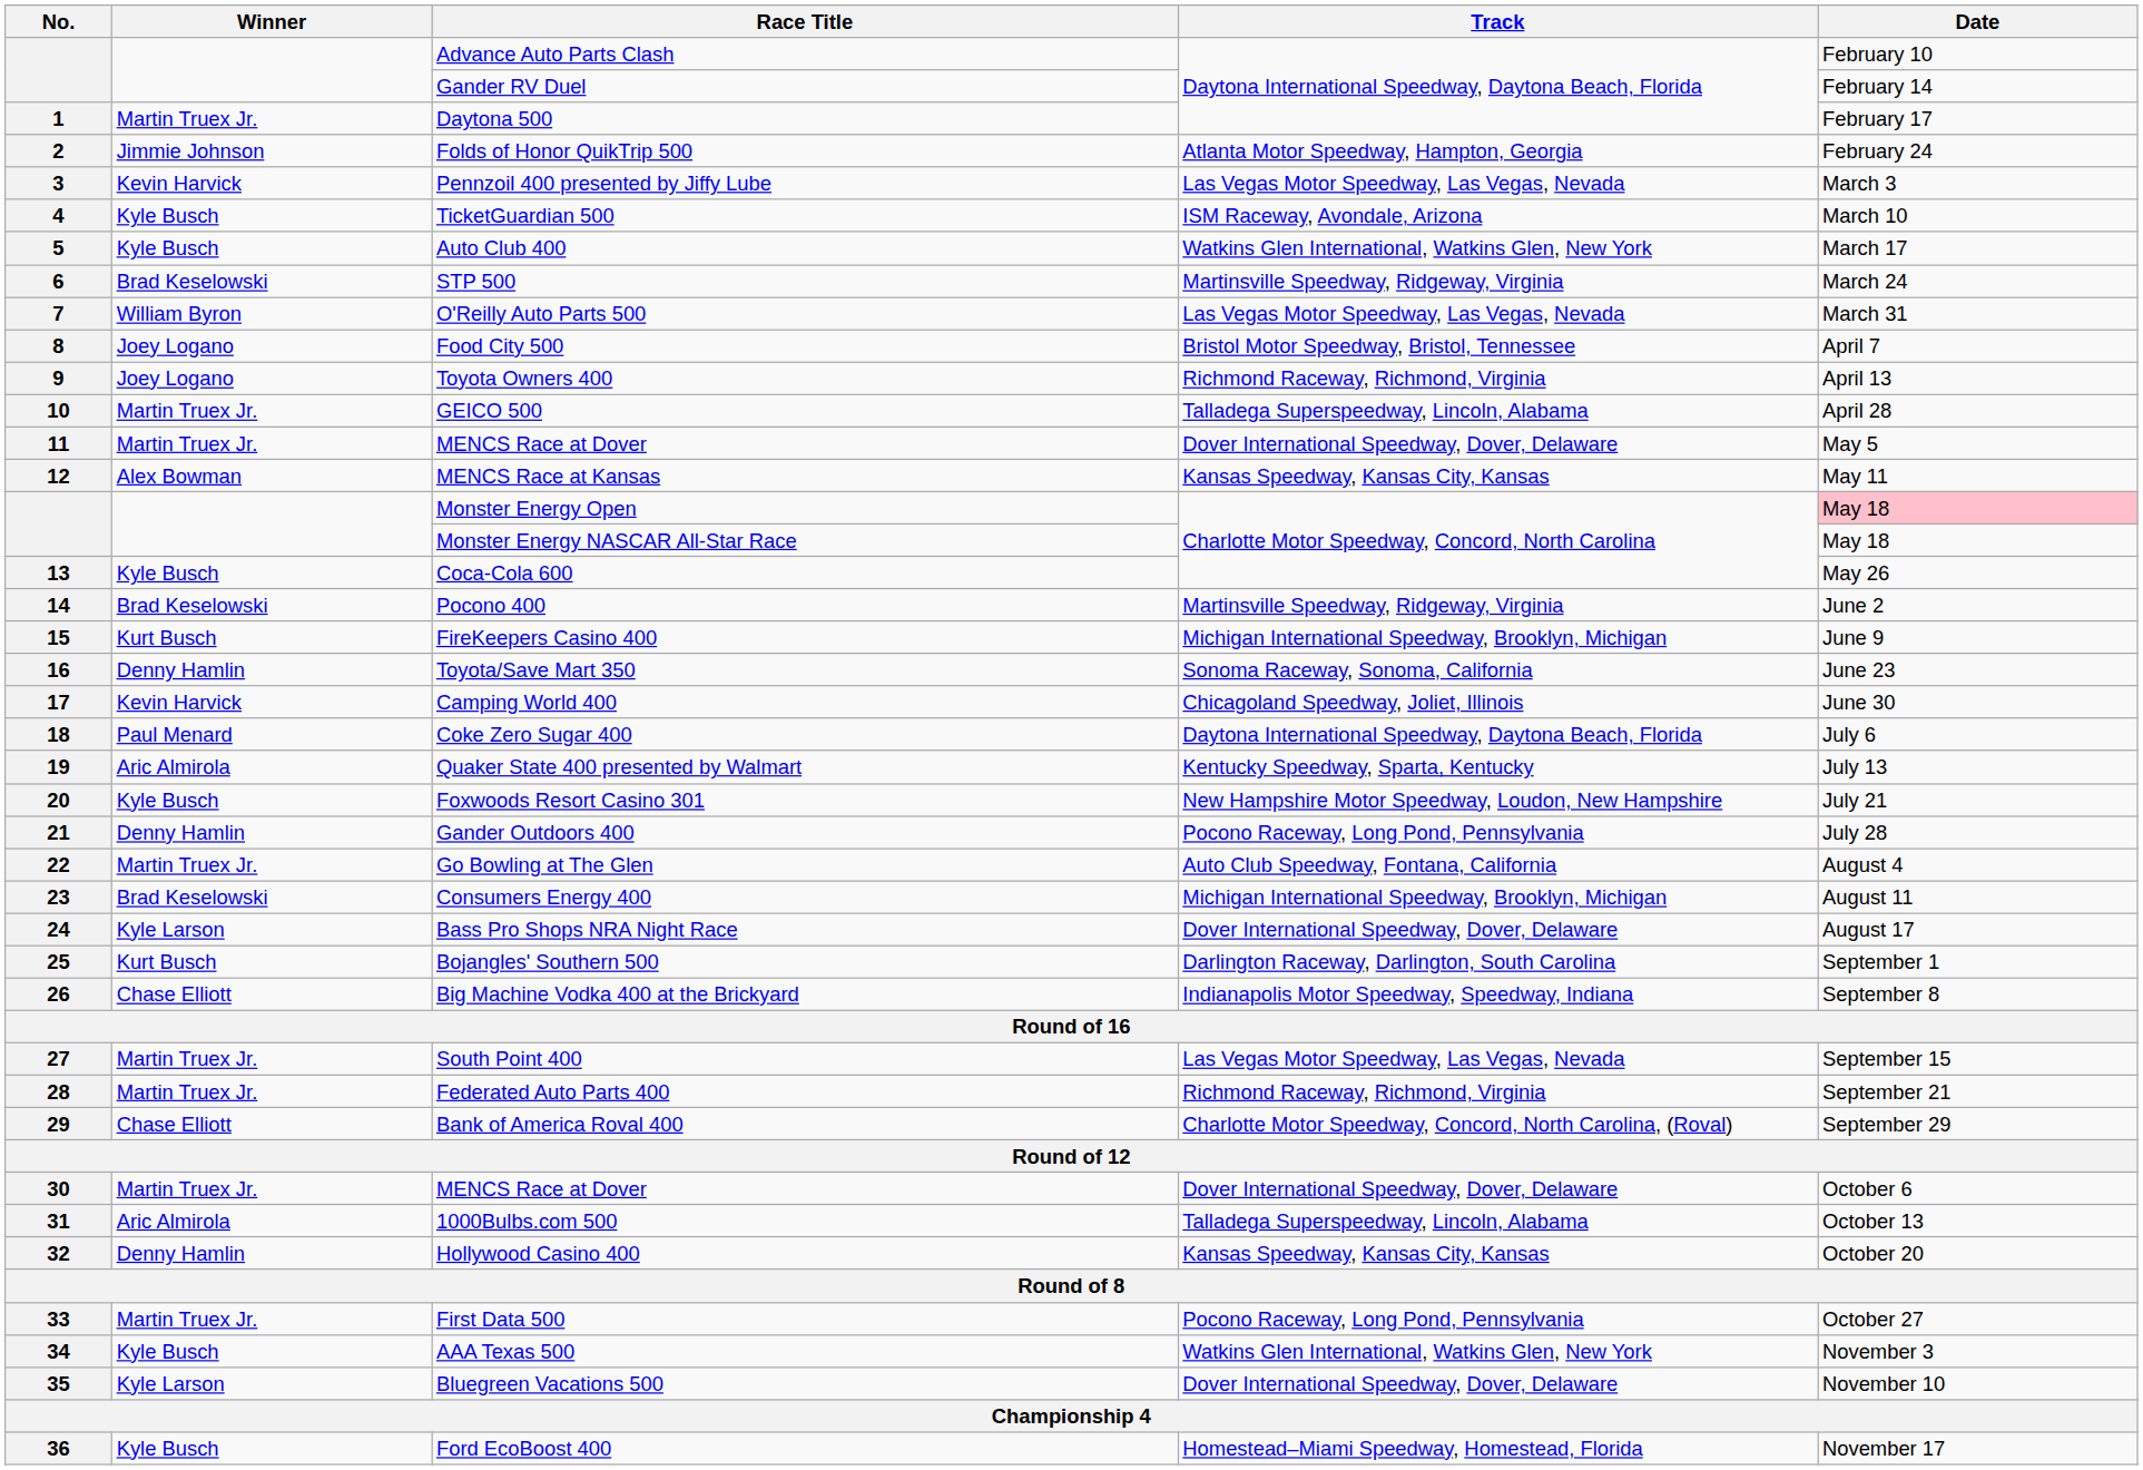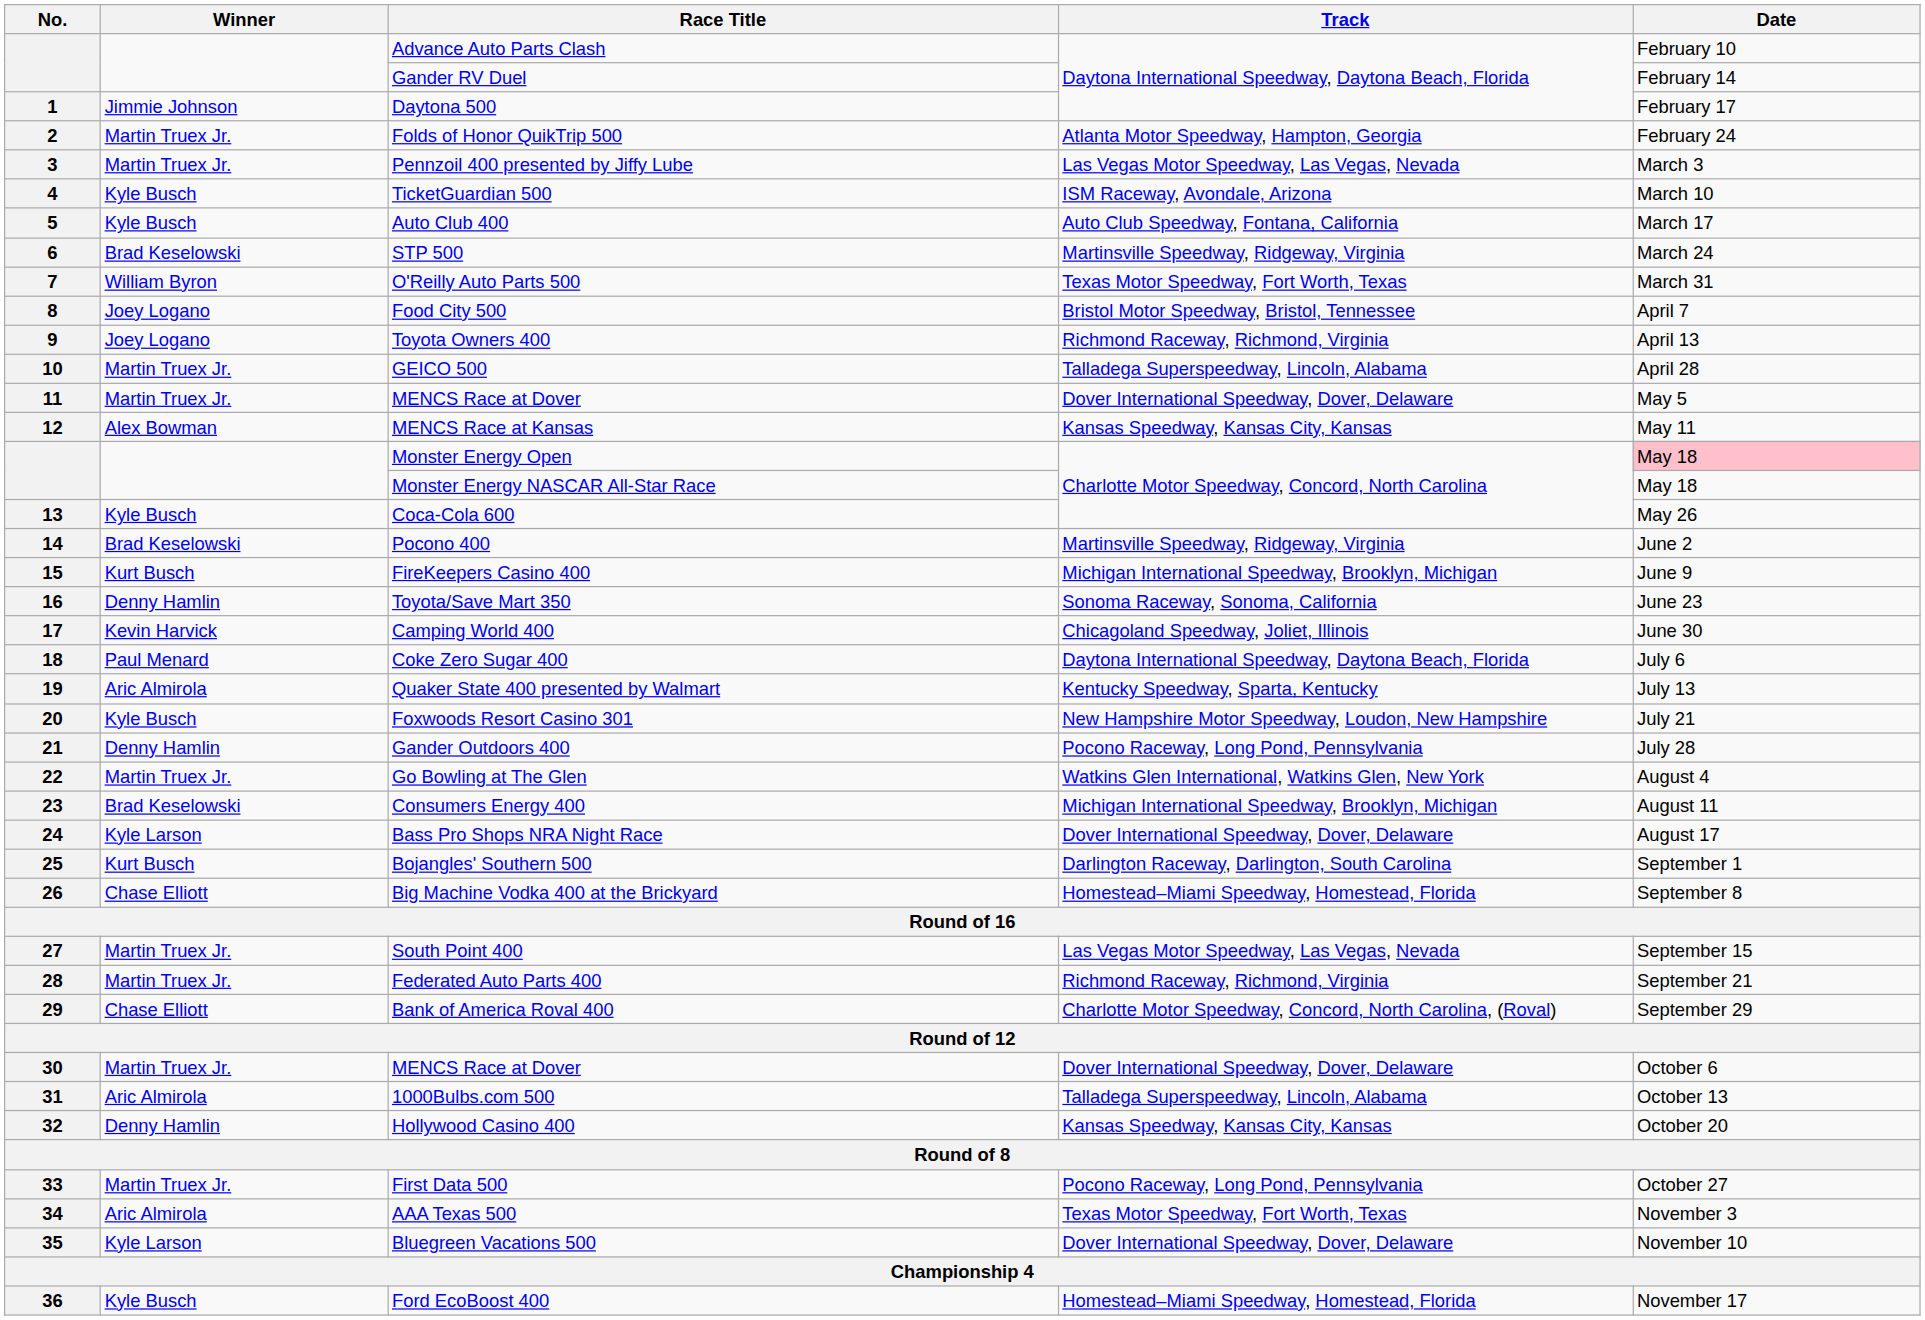Daytona 500 | Winner: Martin Truex Jr. -> Jimmie Johnson
Folds of Honor QuikTrip 500 | Winner: Jimmie Johnson -> Martin Truex Jr.
Pennzoil 400 presented by Jiffy Lube | Winner: Kevin Harvick -> Martin Truex Jr.
Auto Club 400 | Track: Watkins Glen International, Watkins Glen, New York -> Auto Club Speedway, Fontana, California
O'Reilly Auto Parts 500 | Track: Las Vegas Motor Speedway, Las Vegas, Nevada -> Texas Motor Speedway, Fort Worth, Texas
Go Bowling at The Glen | Track: Auto Club Speedway, Fontana, California -> Watkins Glen International, Watkins Glen, New York
Big Machine Vodka 400 at the Brickyard | Track: Indianapolis Motor Speedway, Speedway, Indiana -> Homestead–Miami Speedway, Homestead, Florida
AAA Texas 500 | Winner: Kyle Busch -> Aric Almirola
AAA Texas 500 | Track: Watkins Glen International, Watkins Glen, New York -> Texas Motor Speedway, Fort Worth, Texas
